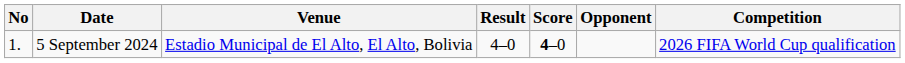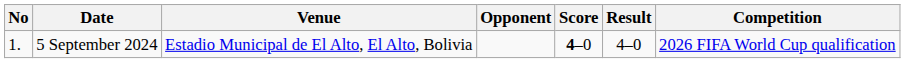columns swapped: Opponent <-> Result
